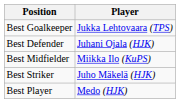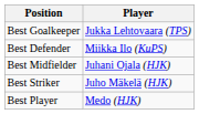Best Defender | Player: Juhani Ojala (HJK) -> Miikka Ilo (KuPS)
Best Midfielder | Player: Miikka Ilo (KuPS) -> Juhani Ojala (HJK)
